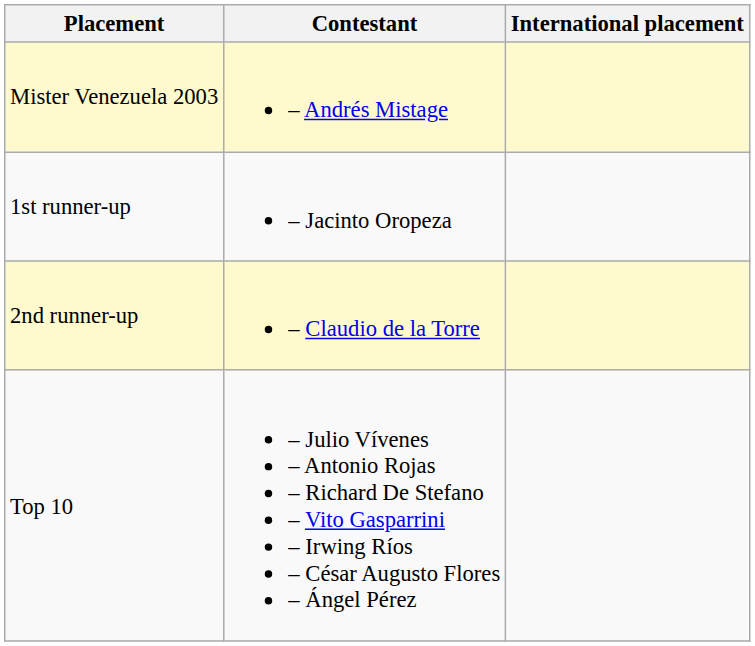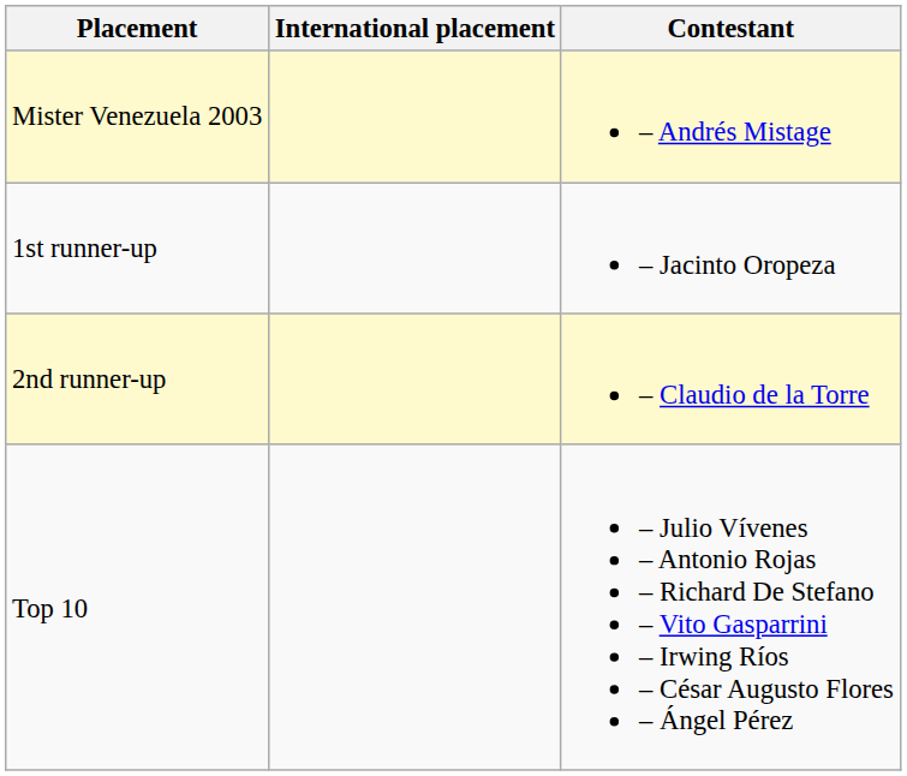columns swapped: Contestant <-> International placement
